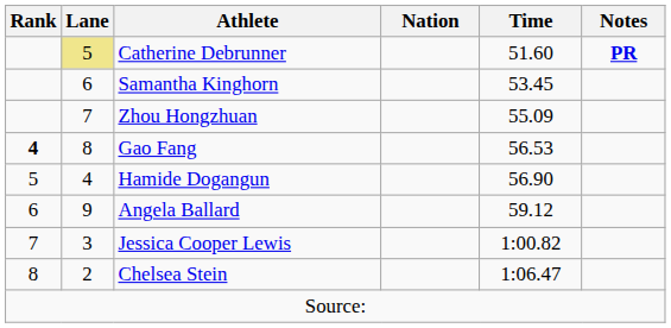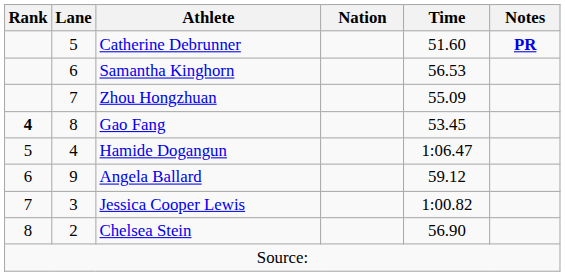Catherine Debrunner | Lane: khaki background -> no background
Samantha Kinghorn | Time: 53.45 -> 56.53
Gao Fang | Time: 56.53 -> 53.45
Hamide Dogangun | Time: 56.90 -> 1:06.47
Chelsea Stein | Time: 1:06.47 -> 56.90
